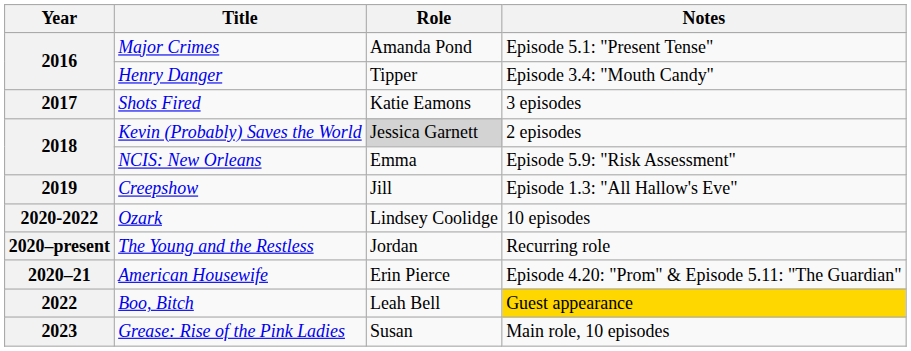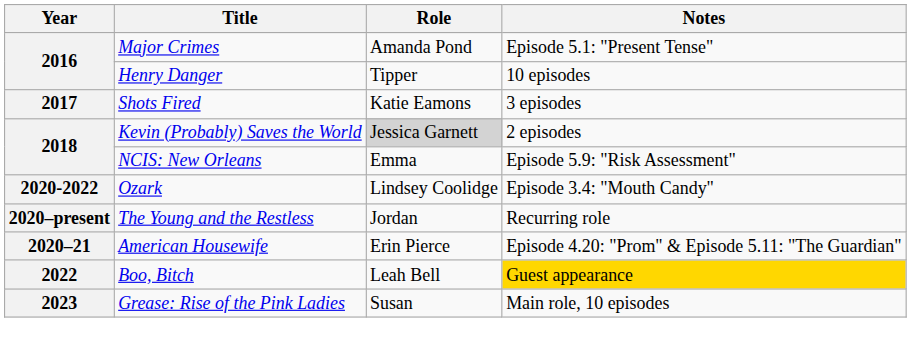Henry Danger | Notes: Episode 3.4: "Mouth Candy" -> 10 episodes
- row: 2019 | Creepshow | Jill | Episode 1.3: "All Hallow's Eve"
Ozark | Notes: 10 episodes -> Episode 3.4: "Mouth Candy"
